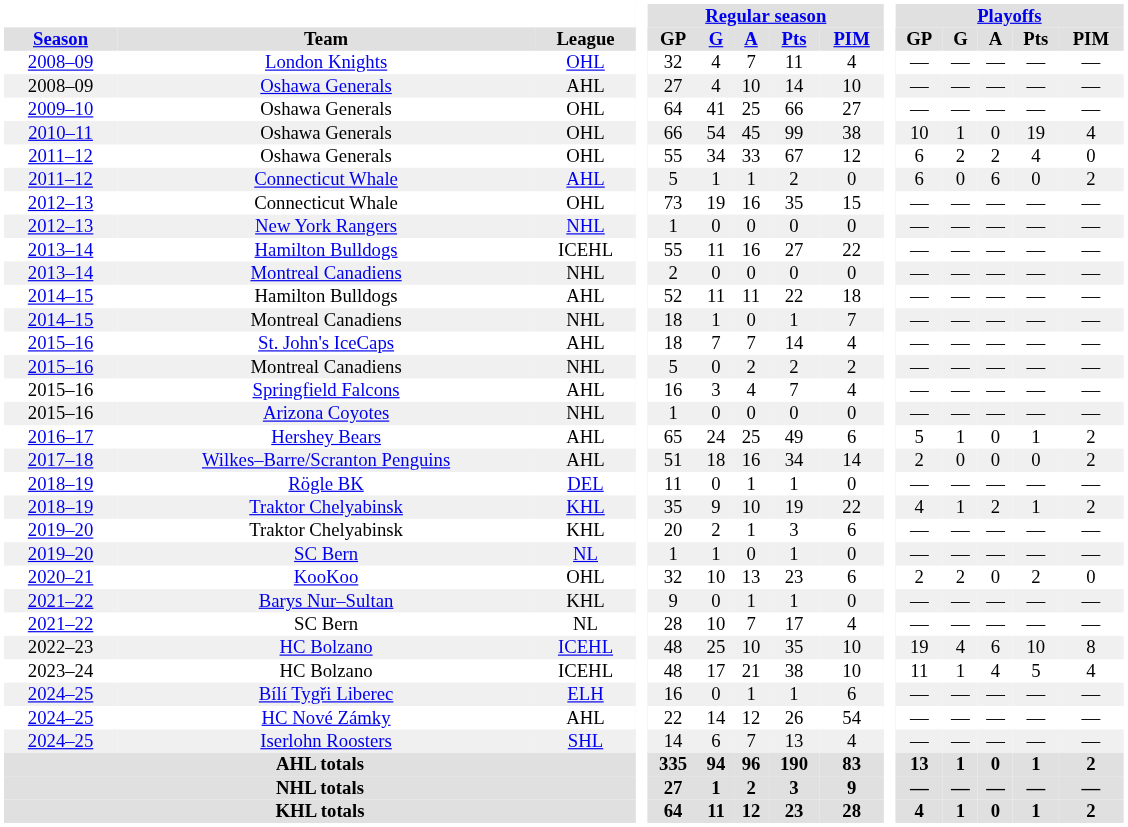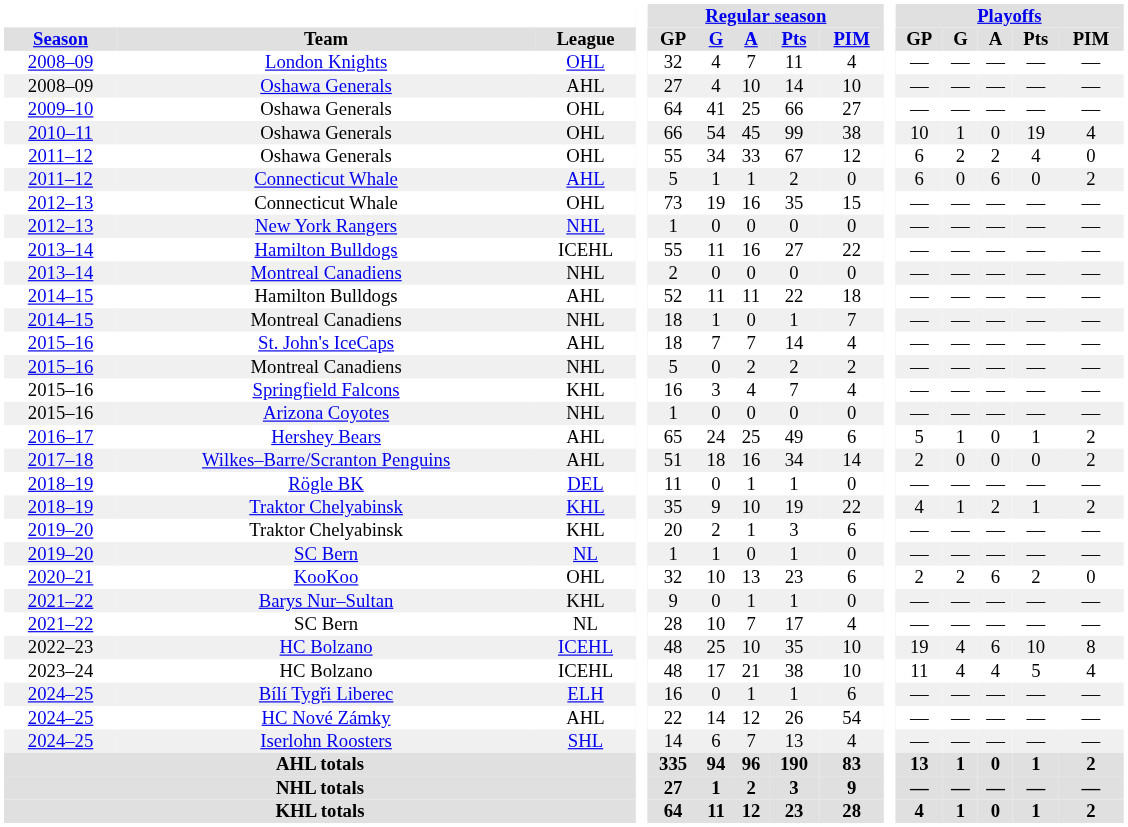Springfield Falcons | League: AHL -> KHL
KooKoo | Playoffs / A: 0 -> 6
2023–24 / HC Bolzano | Playoffs / G: 1 -> 4
